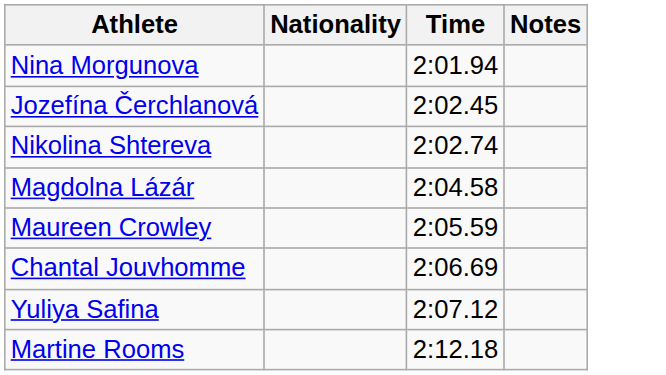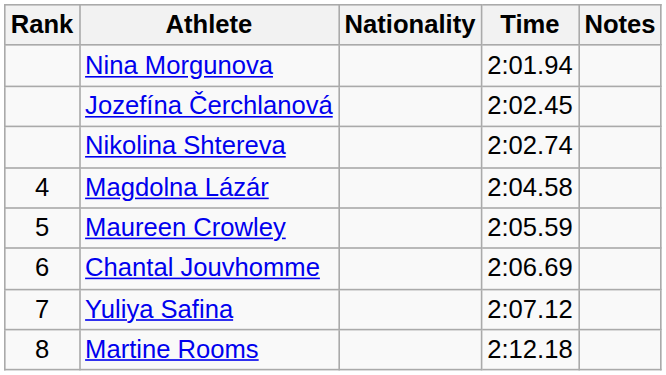+ column: Rank | 4 | 5 | 6 | 7 | 8
